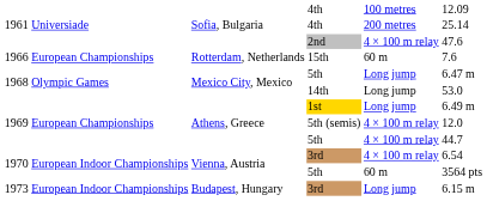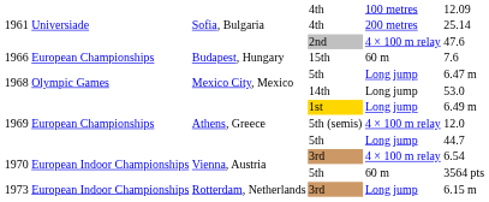15th | column 3: Rotterdam, Netherlands -> Budapest, Hungary
1969 / 5th | column 5: 4 × 100 m relay -> Long jump
1973 / 3rd | column 3: Budapest, Hungary -> Rotterdam, Netherlands
